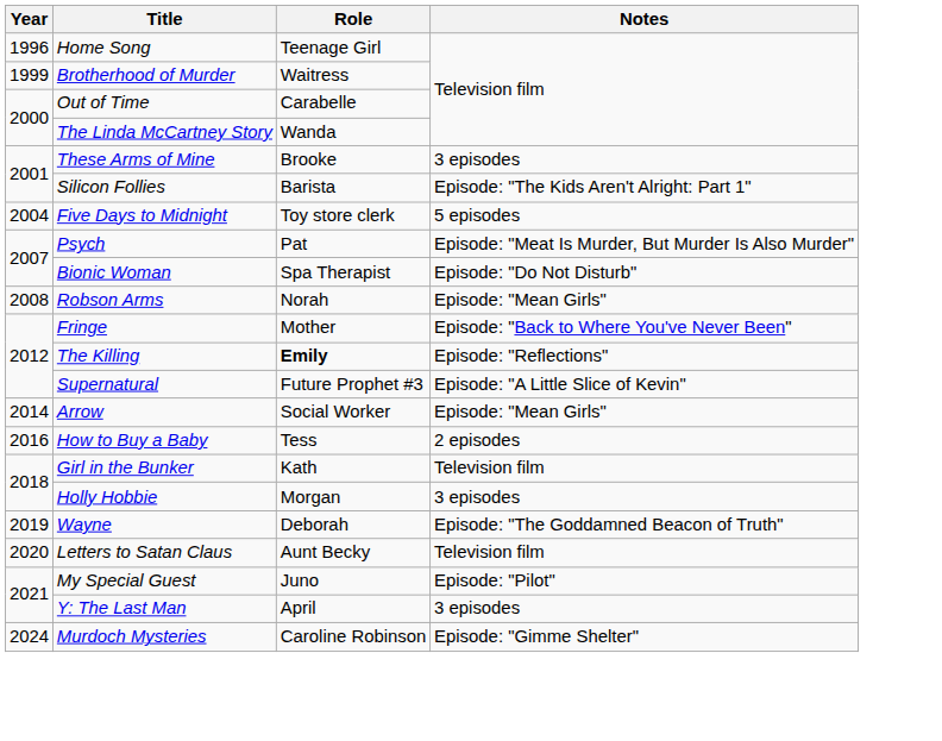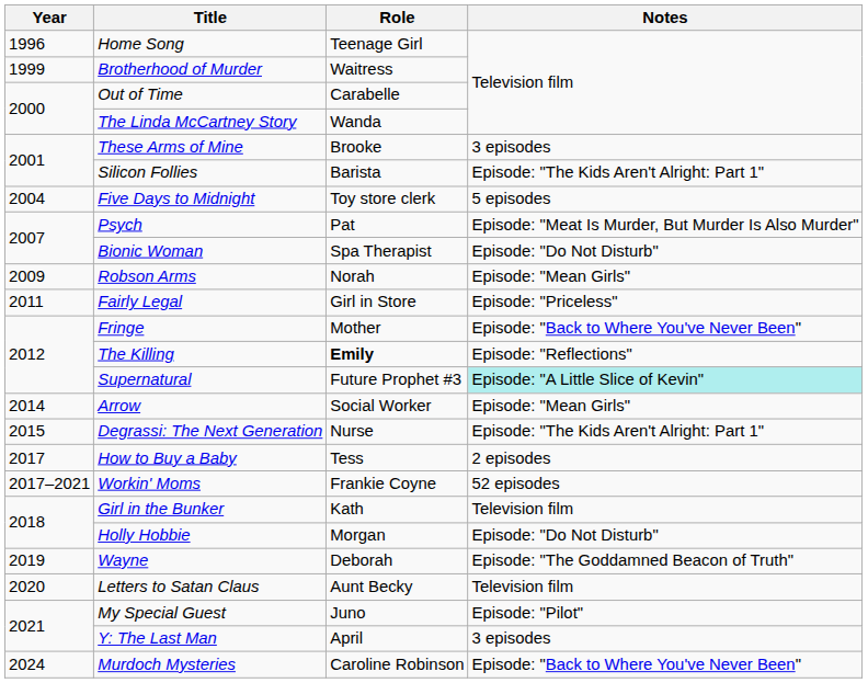Robson Arms | Year: 2008 -> 2009
+ row: 2011 | Fairly Legal | Girl in Store | Episode: "Priceless"
Supernatural | Notes: no background -> paleturquoise background
+ row: 2015 | Degrassi: The Next Generation | Nurse | Episode: "The Kids Aren't Alright: Part 1"
How to Buy a Baby | Year: 2016 -> 2017
+ row: 2017–2021 | Workin' Moms | Frankie Coyne | 52 episodes
Holly Hobbie | Notes: 3 episodes -> Episode: "Do Not Disturb"
Murdoch Mysteries | Notes: Episode: "Gimme Shelter" -> Episode: "Back to Where You've Never Been"
